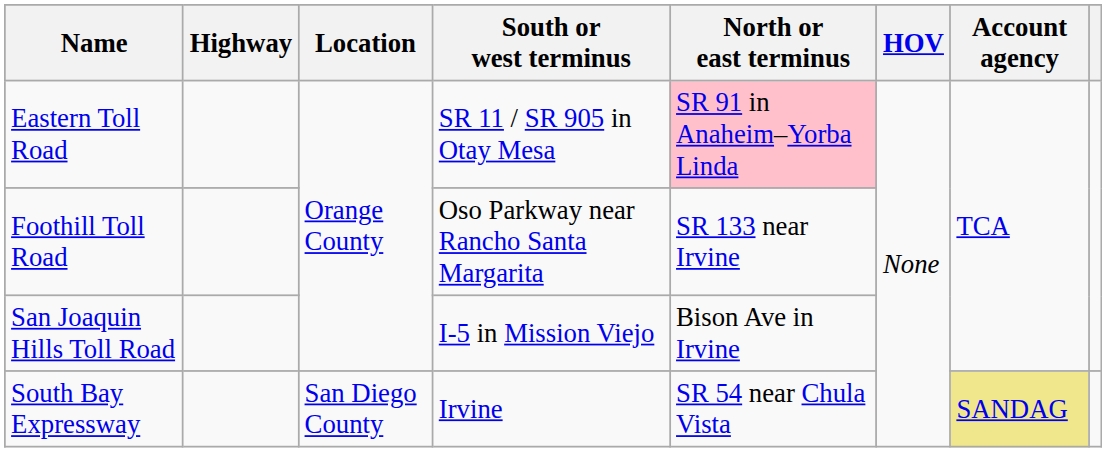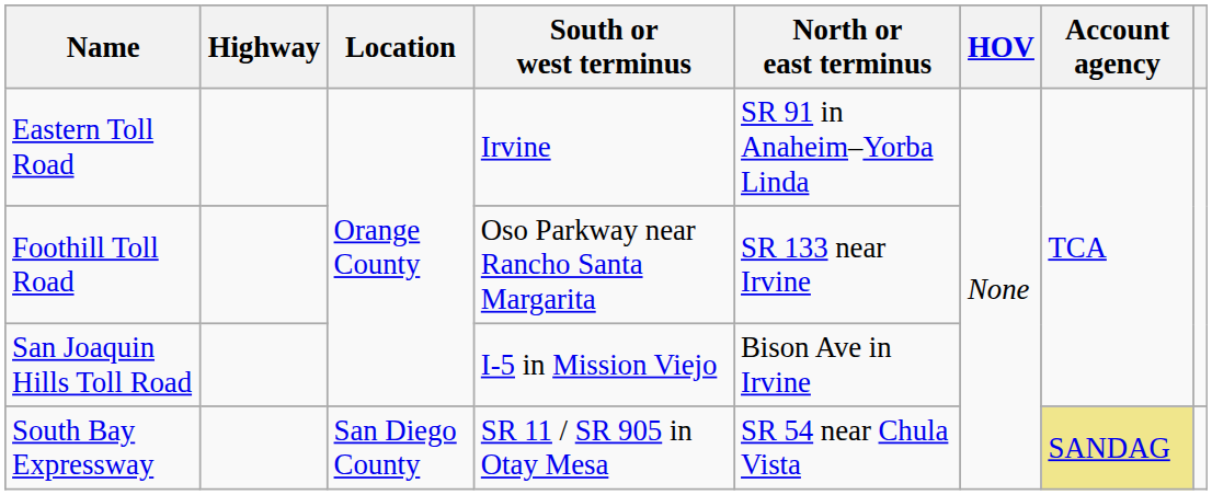Eastern Toll Road | South or west terminus: SR 11 / SR 905 in Otay Mesa -> Irvine
Eastern Toll Road | North or east terminus: pink background -> no background
South Bay Expressway | South or west terminus: Irvine -> SR 11 / SR 905 in Otay Mesa
